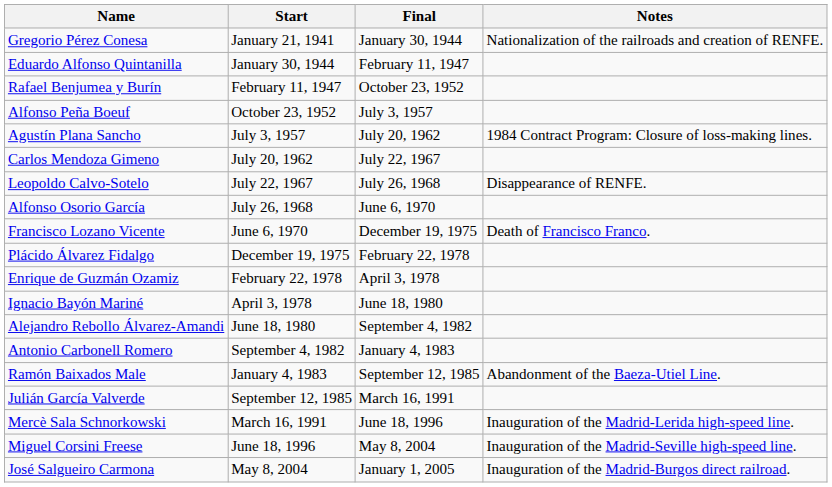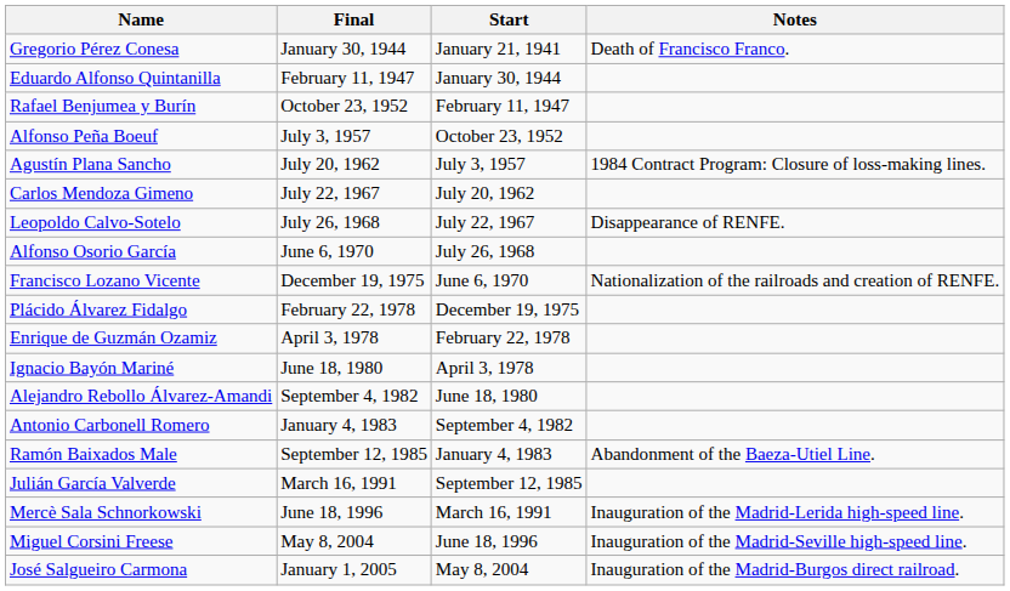columns swapped: Start <-> Final
Gregorio Pérez Conesa | Notes: Nationalization of the railroads and creation of RENFE. -> Death of Francisco Franco.
Francisco Lozano Vicente | Notes: Death of Francisco Franco. -> Nationalization of the railroads and creation of RENFE.
